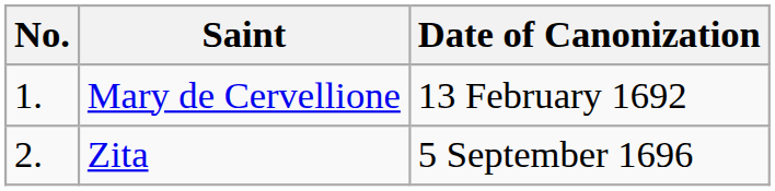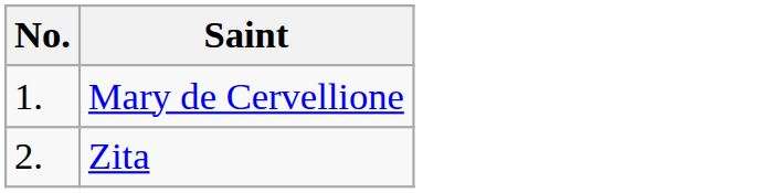- column: Date of Canonization | 13 February 1692 | 5 September 1696
